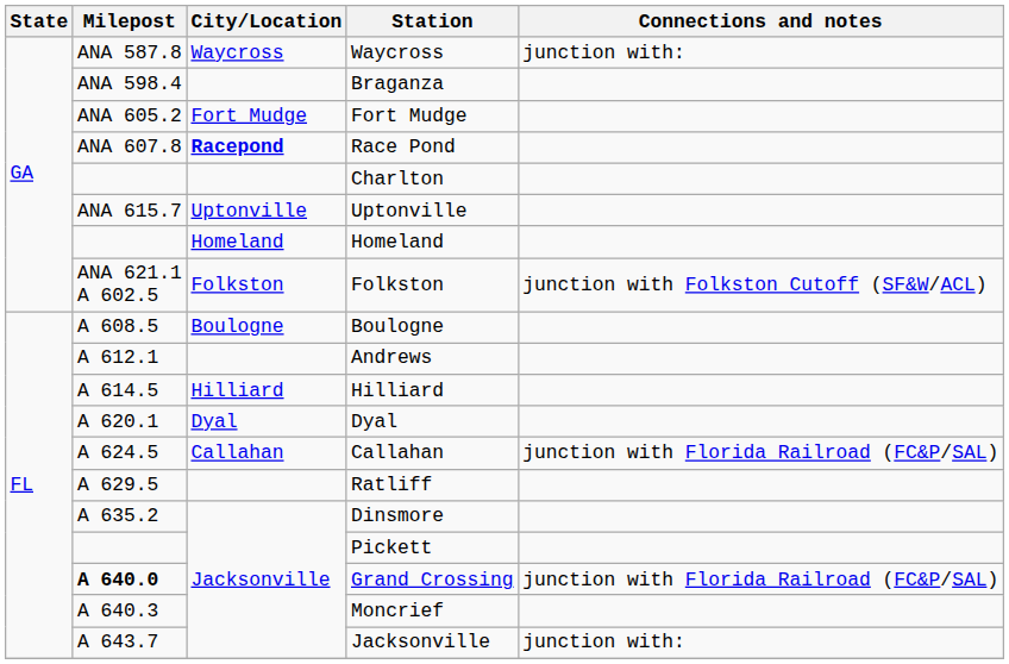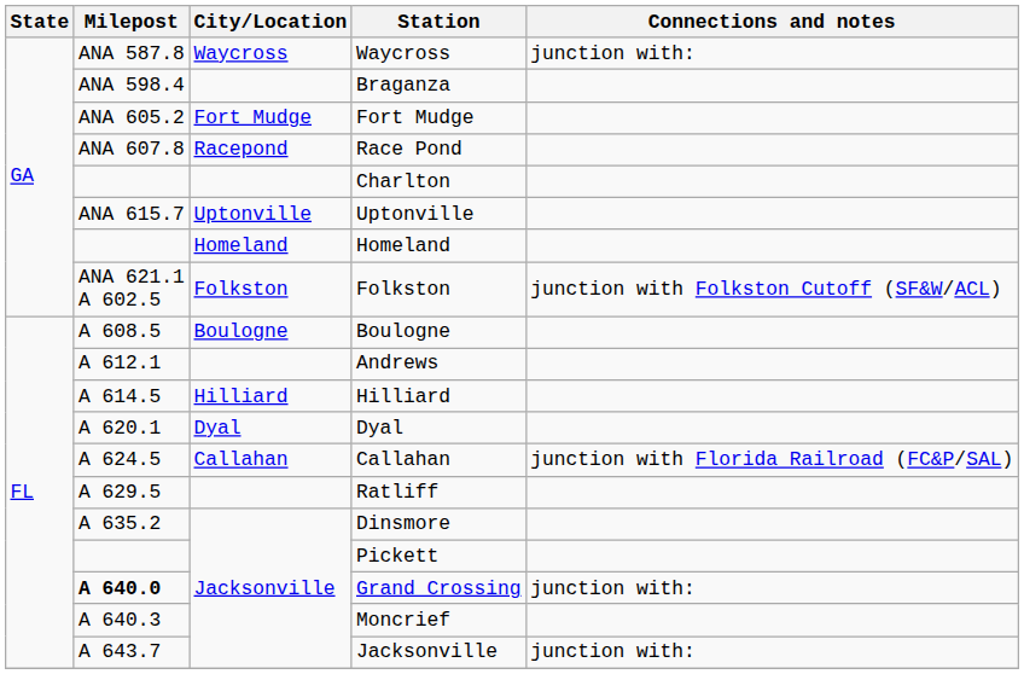Race Pond | City/Location: bold -> normal
Grand Crossing | Connections and notes: junction with Florida Railroad (FC&P/SAL) -> junction with:
